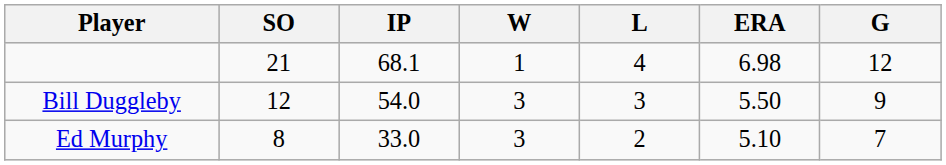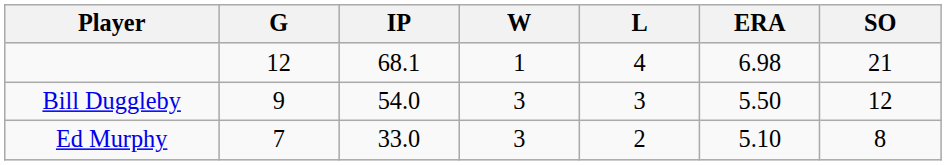columns swapped: G <-> SO
